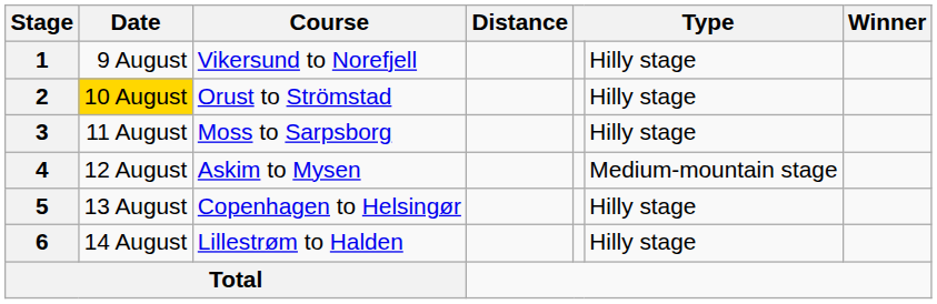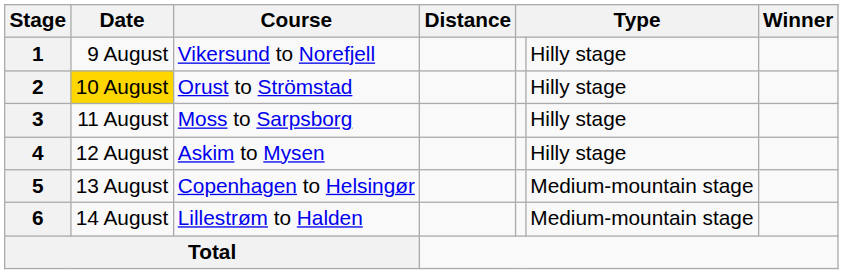4 | column 6: Medium-mountain stage -> Hilly stage
5 | column 6: Hilly stage -> Medium-mountain stage
6 | column 6: Hilly stage -> Medium-mountain stage
